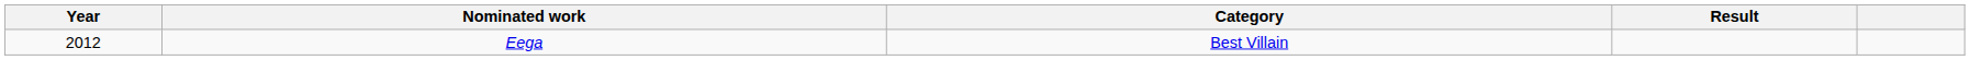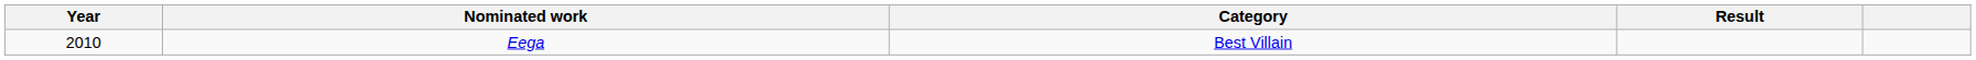Eega | Year: 2012 -> 2010
